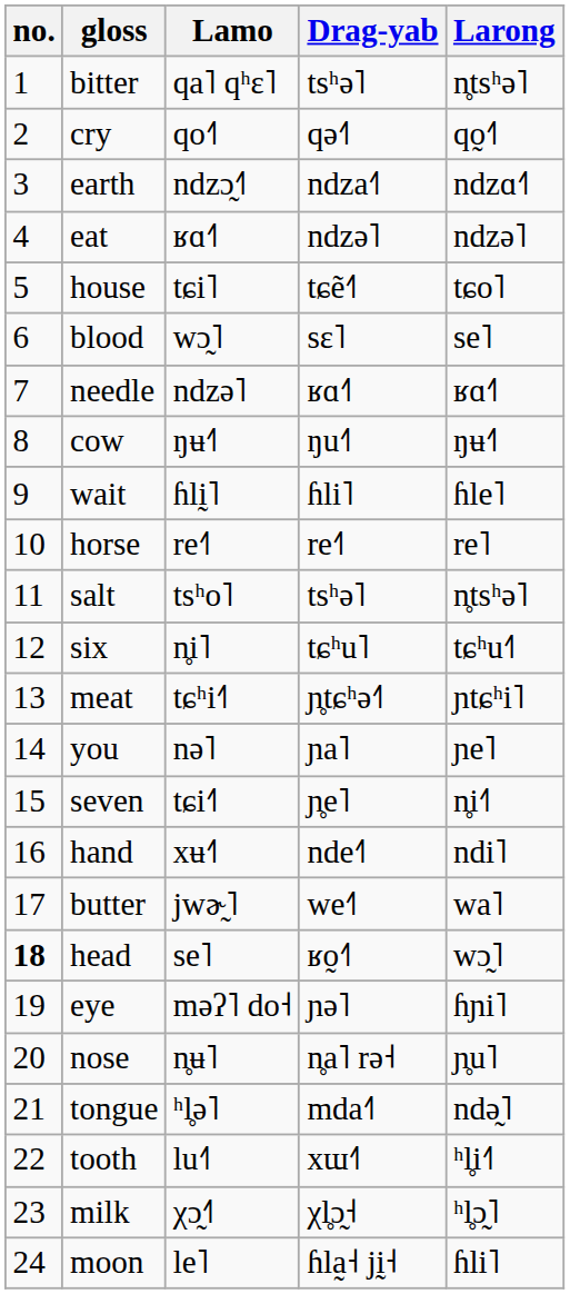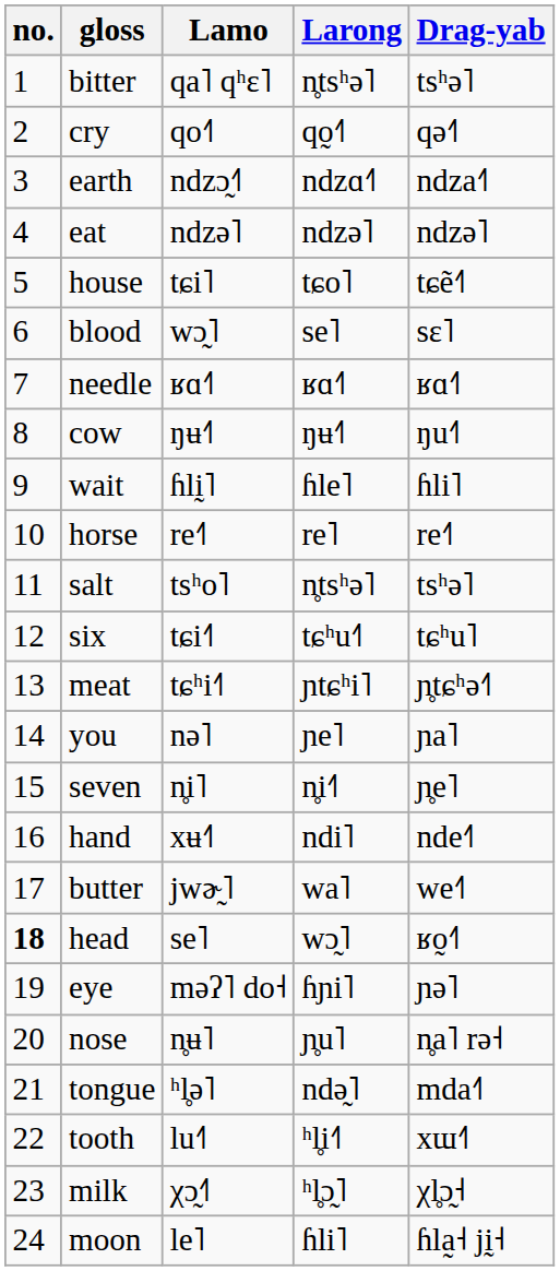columns swapped: Larong <-> Drag-yab
eat | Lamo: ʁɑ˧˥ -> ndzə˥
needle | Lamo: ndzə˥ -> ʁɑ˧˥
six | Lamo: n̥i˥ -> tɕi˧˥
seven | Lamo: tɕi˧˥ -> n̥i˥
